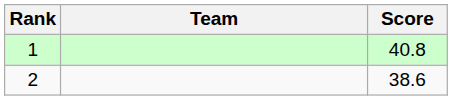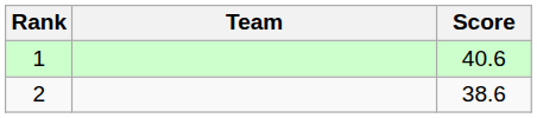1 | Score: 40.8 -> 40.6
